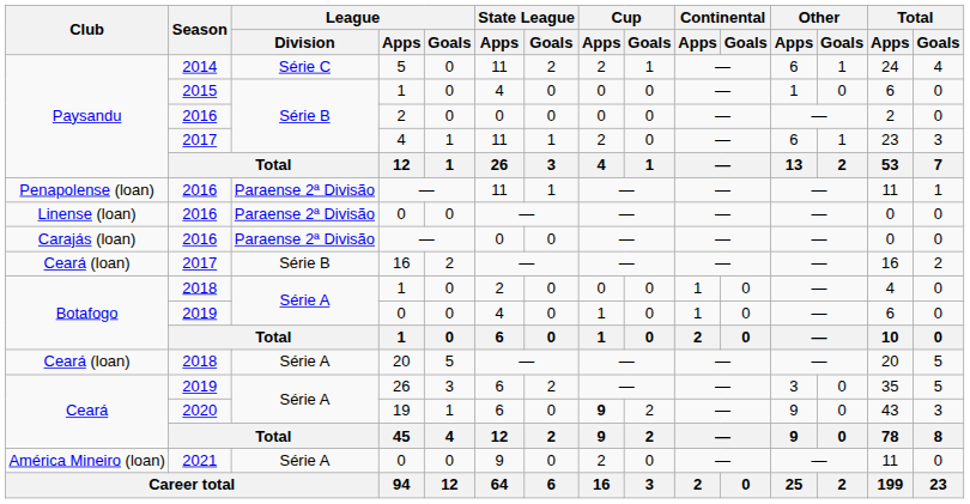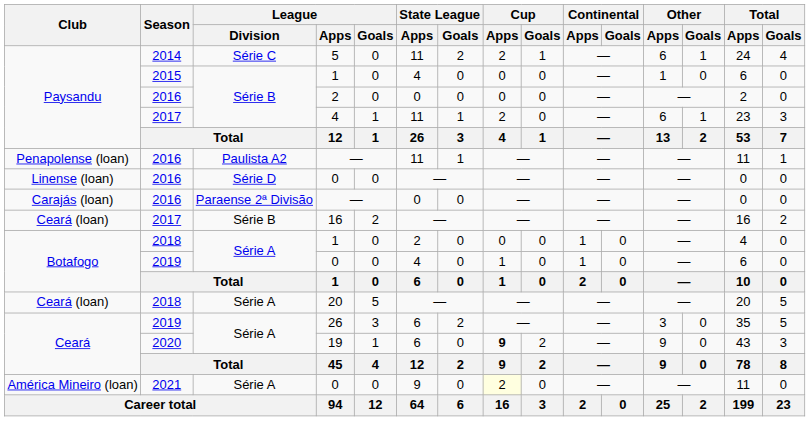Penapolense (loan) / — | League / Division: Paraense 2ª Divisão -> Paulista A2
Linense (loan) / 0 | League / Division: Paraense 2ª Divisão -> Série D
América Mineiro (loan) / 0 | Cup / Apps: no background -> lightyellow background
